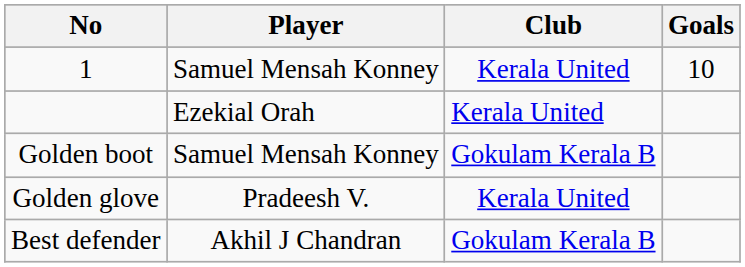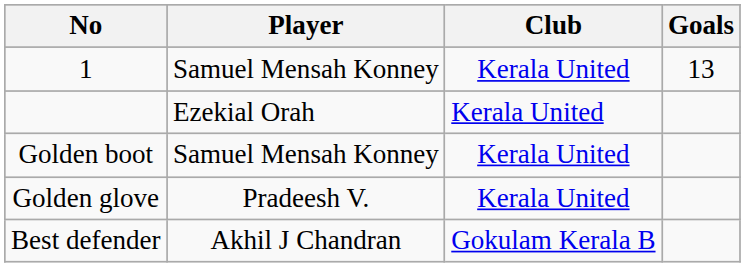1 | Goals: 10 -> 13
Golden boot | Club: Gokulam Kerala B -> Kerala United
